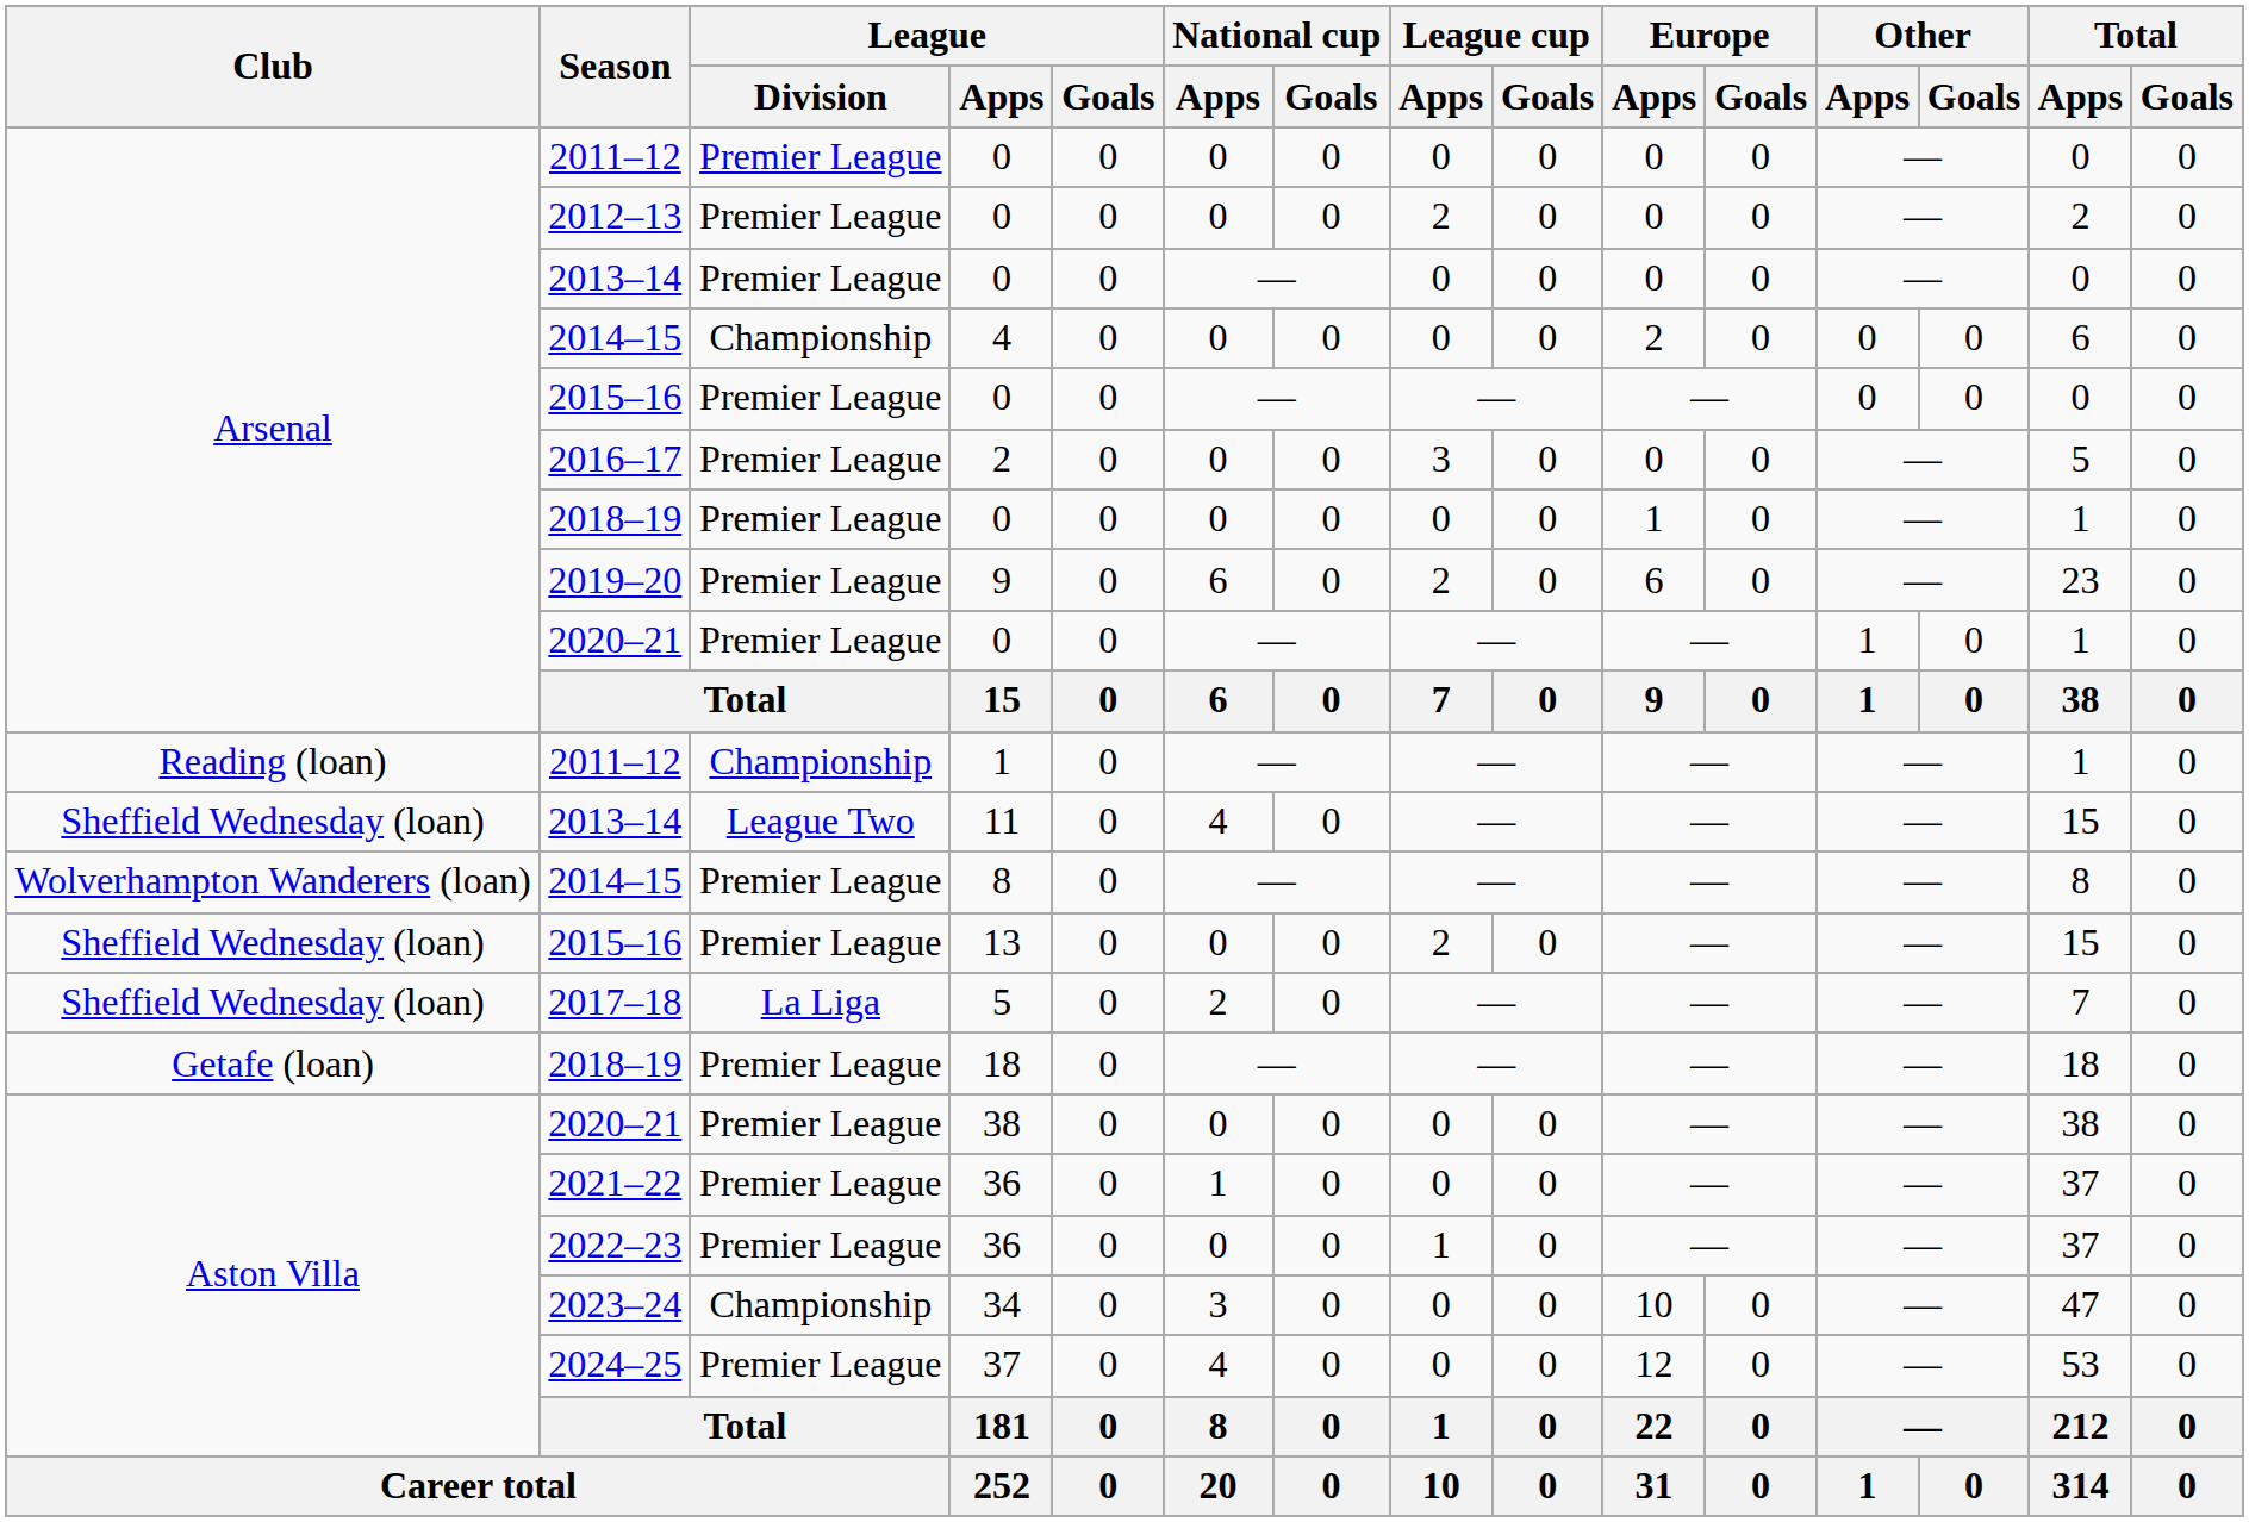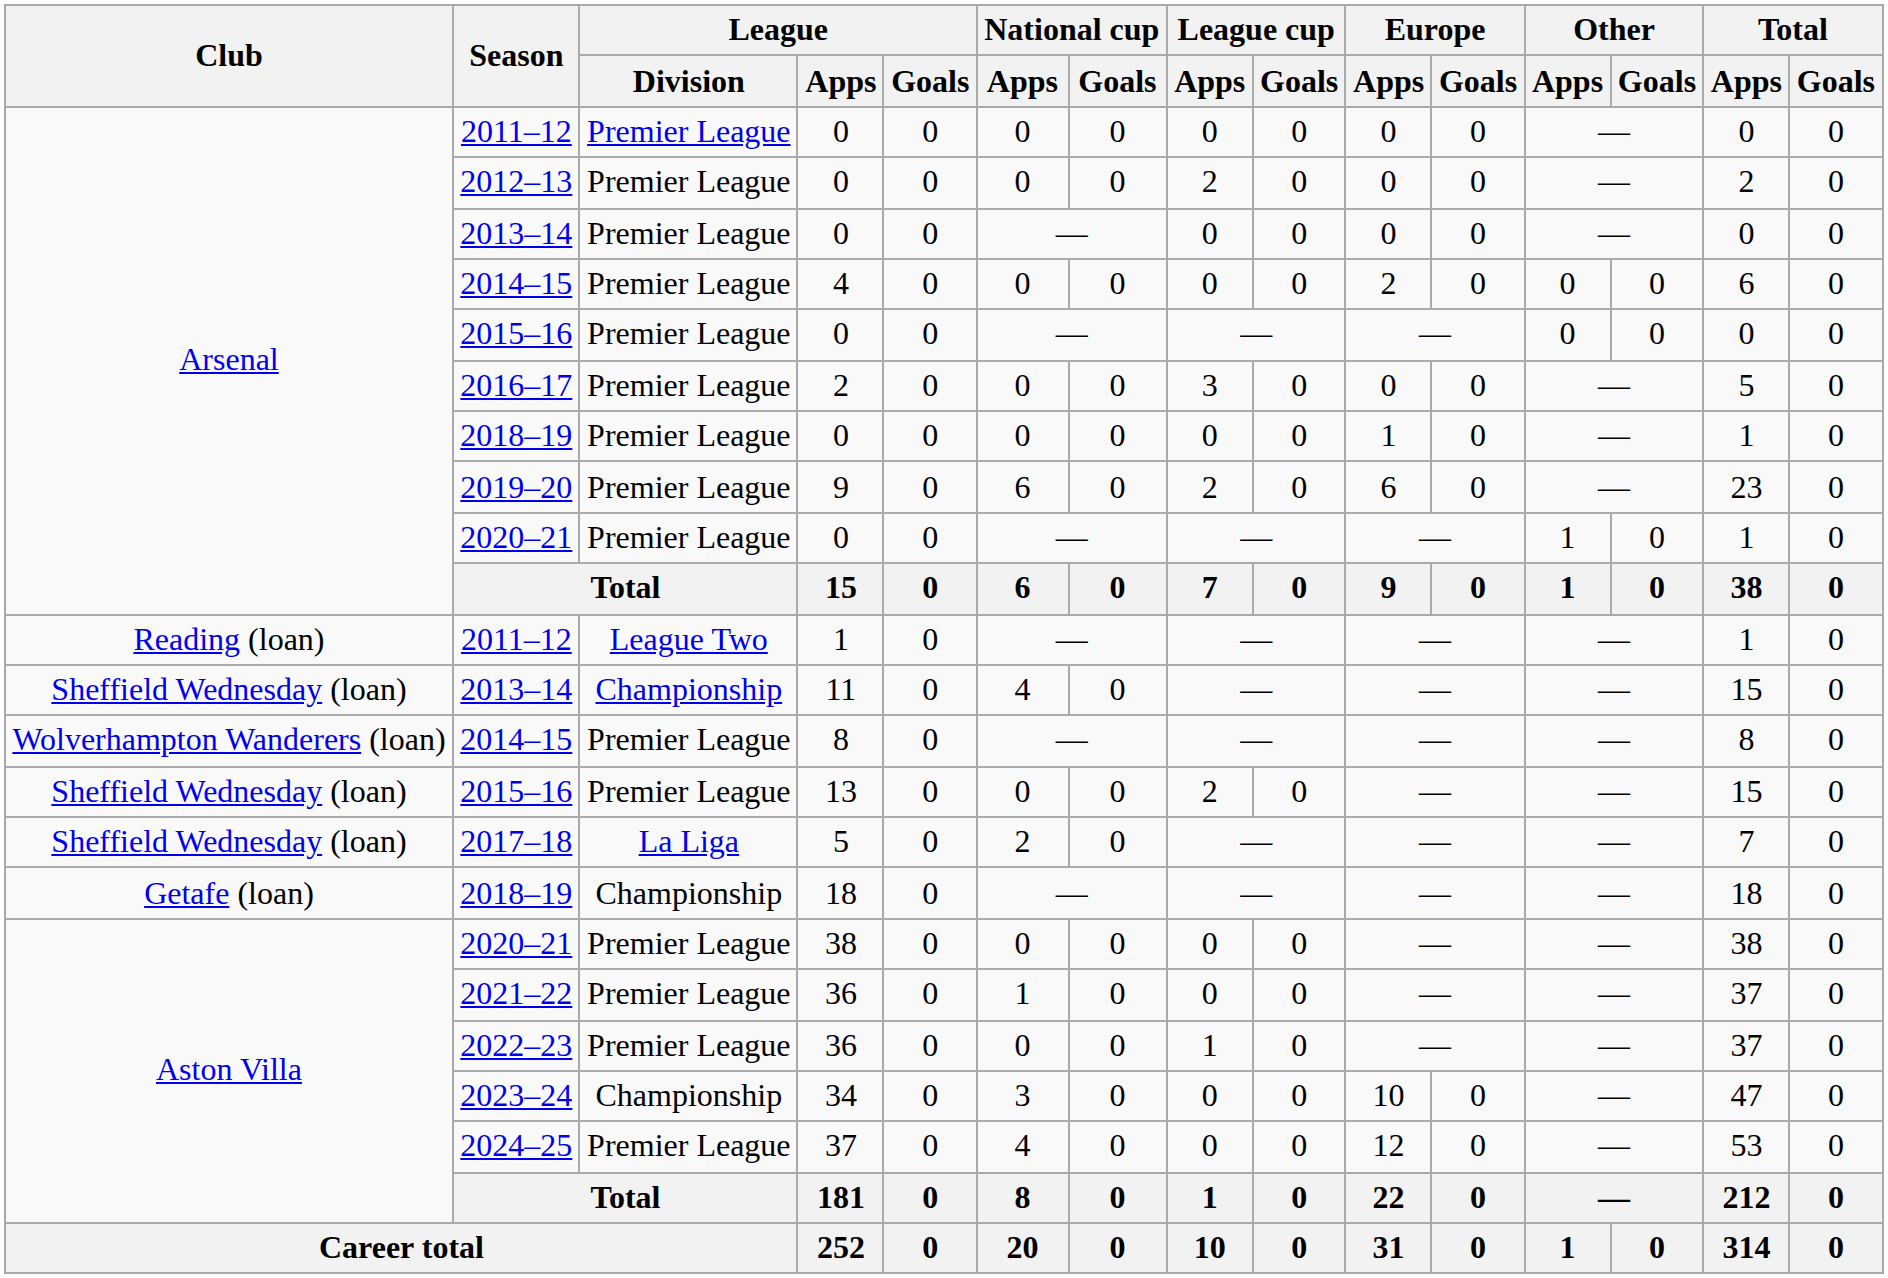2014–15 / 4 | League / Division: Championship -> Premier League
2011–12 / 1 | League / Division: Championship -> League Two
2013–14 / 11 | League / Division: League Two -> Championship
2018–19 / 18 | League / Division: Premier League -> Championship
